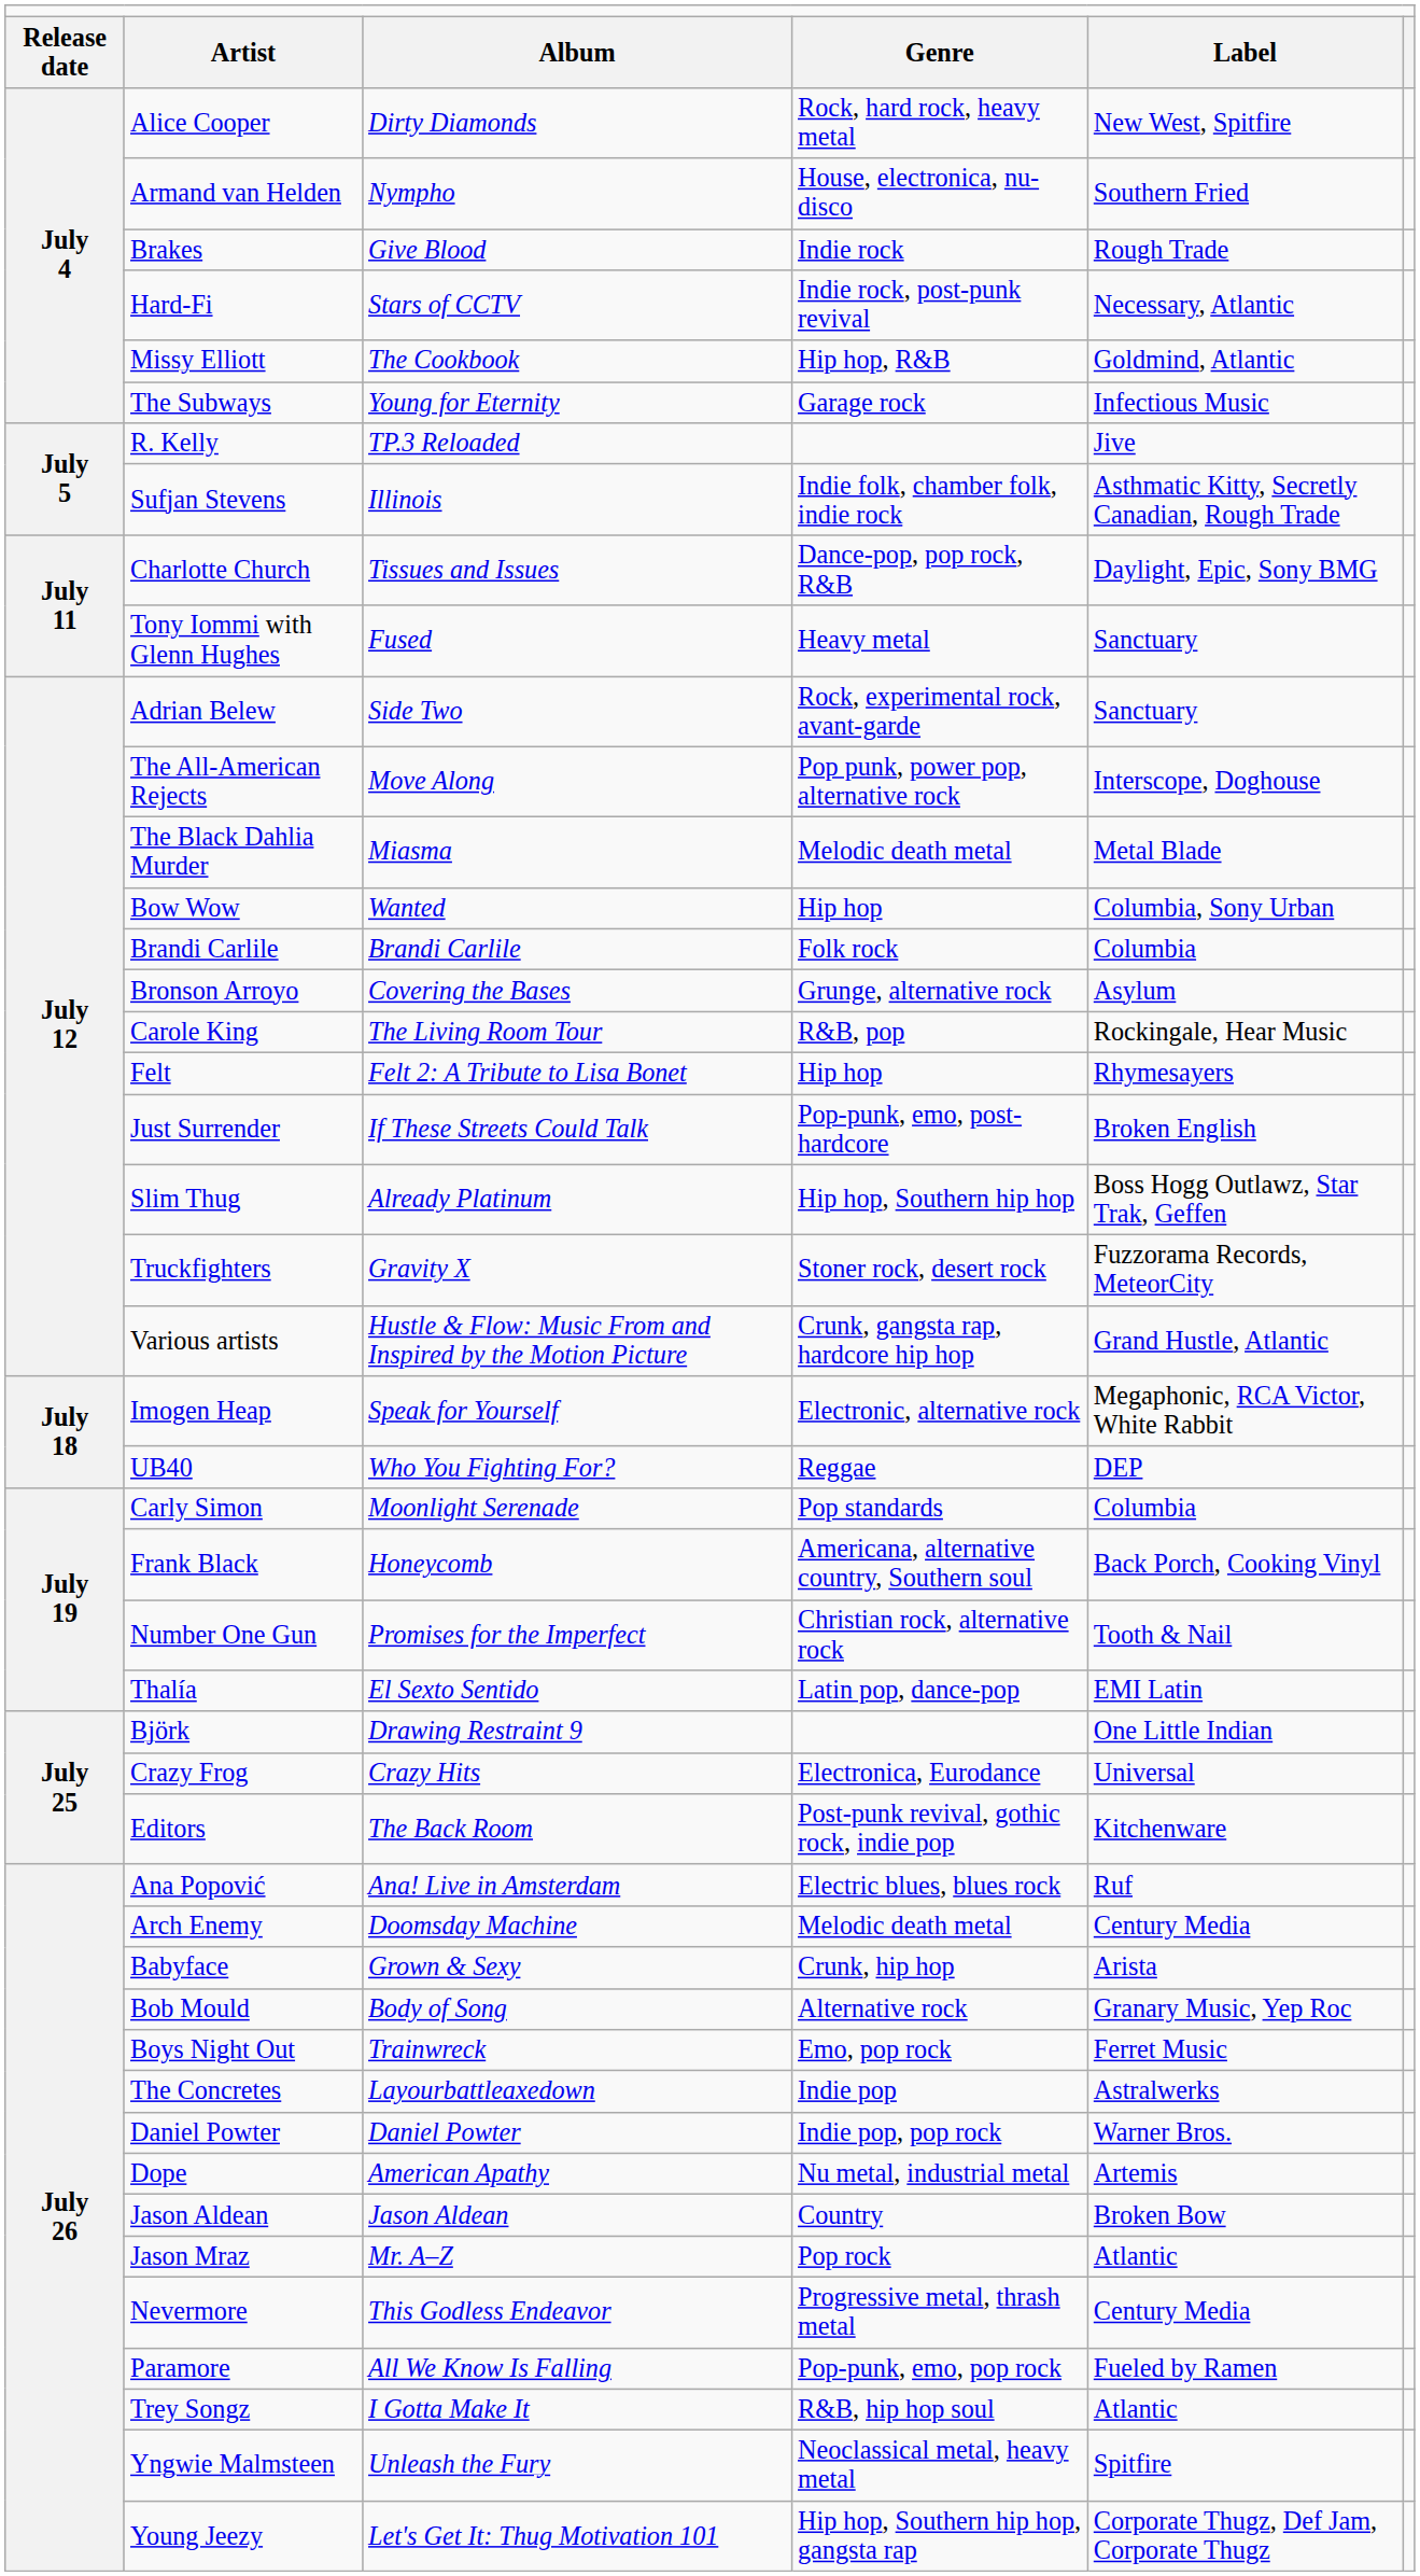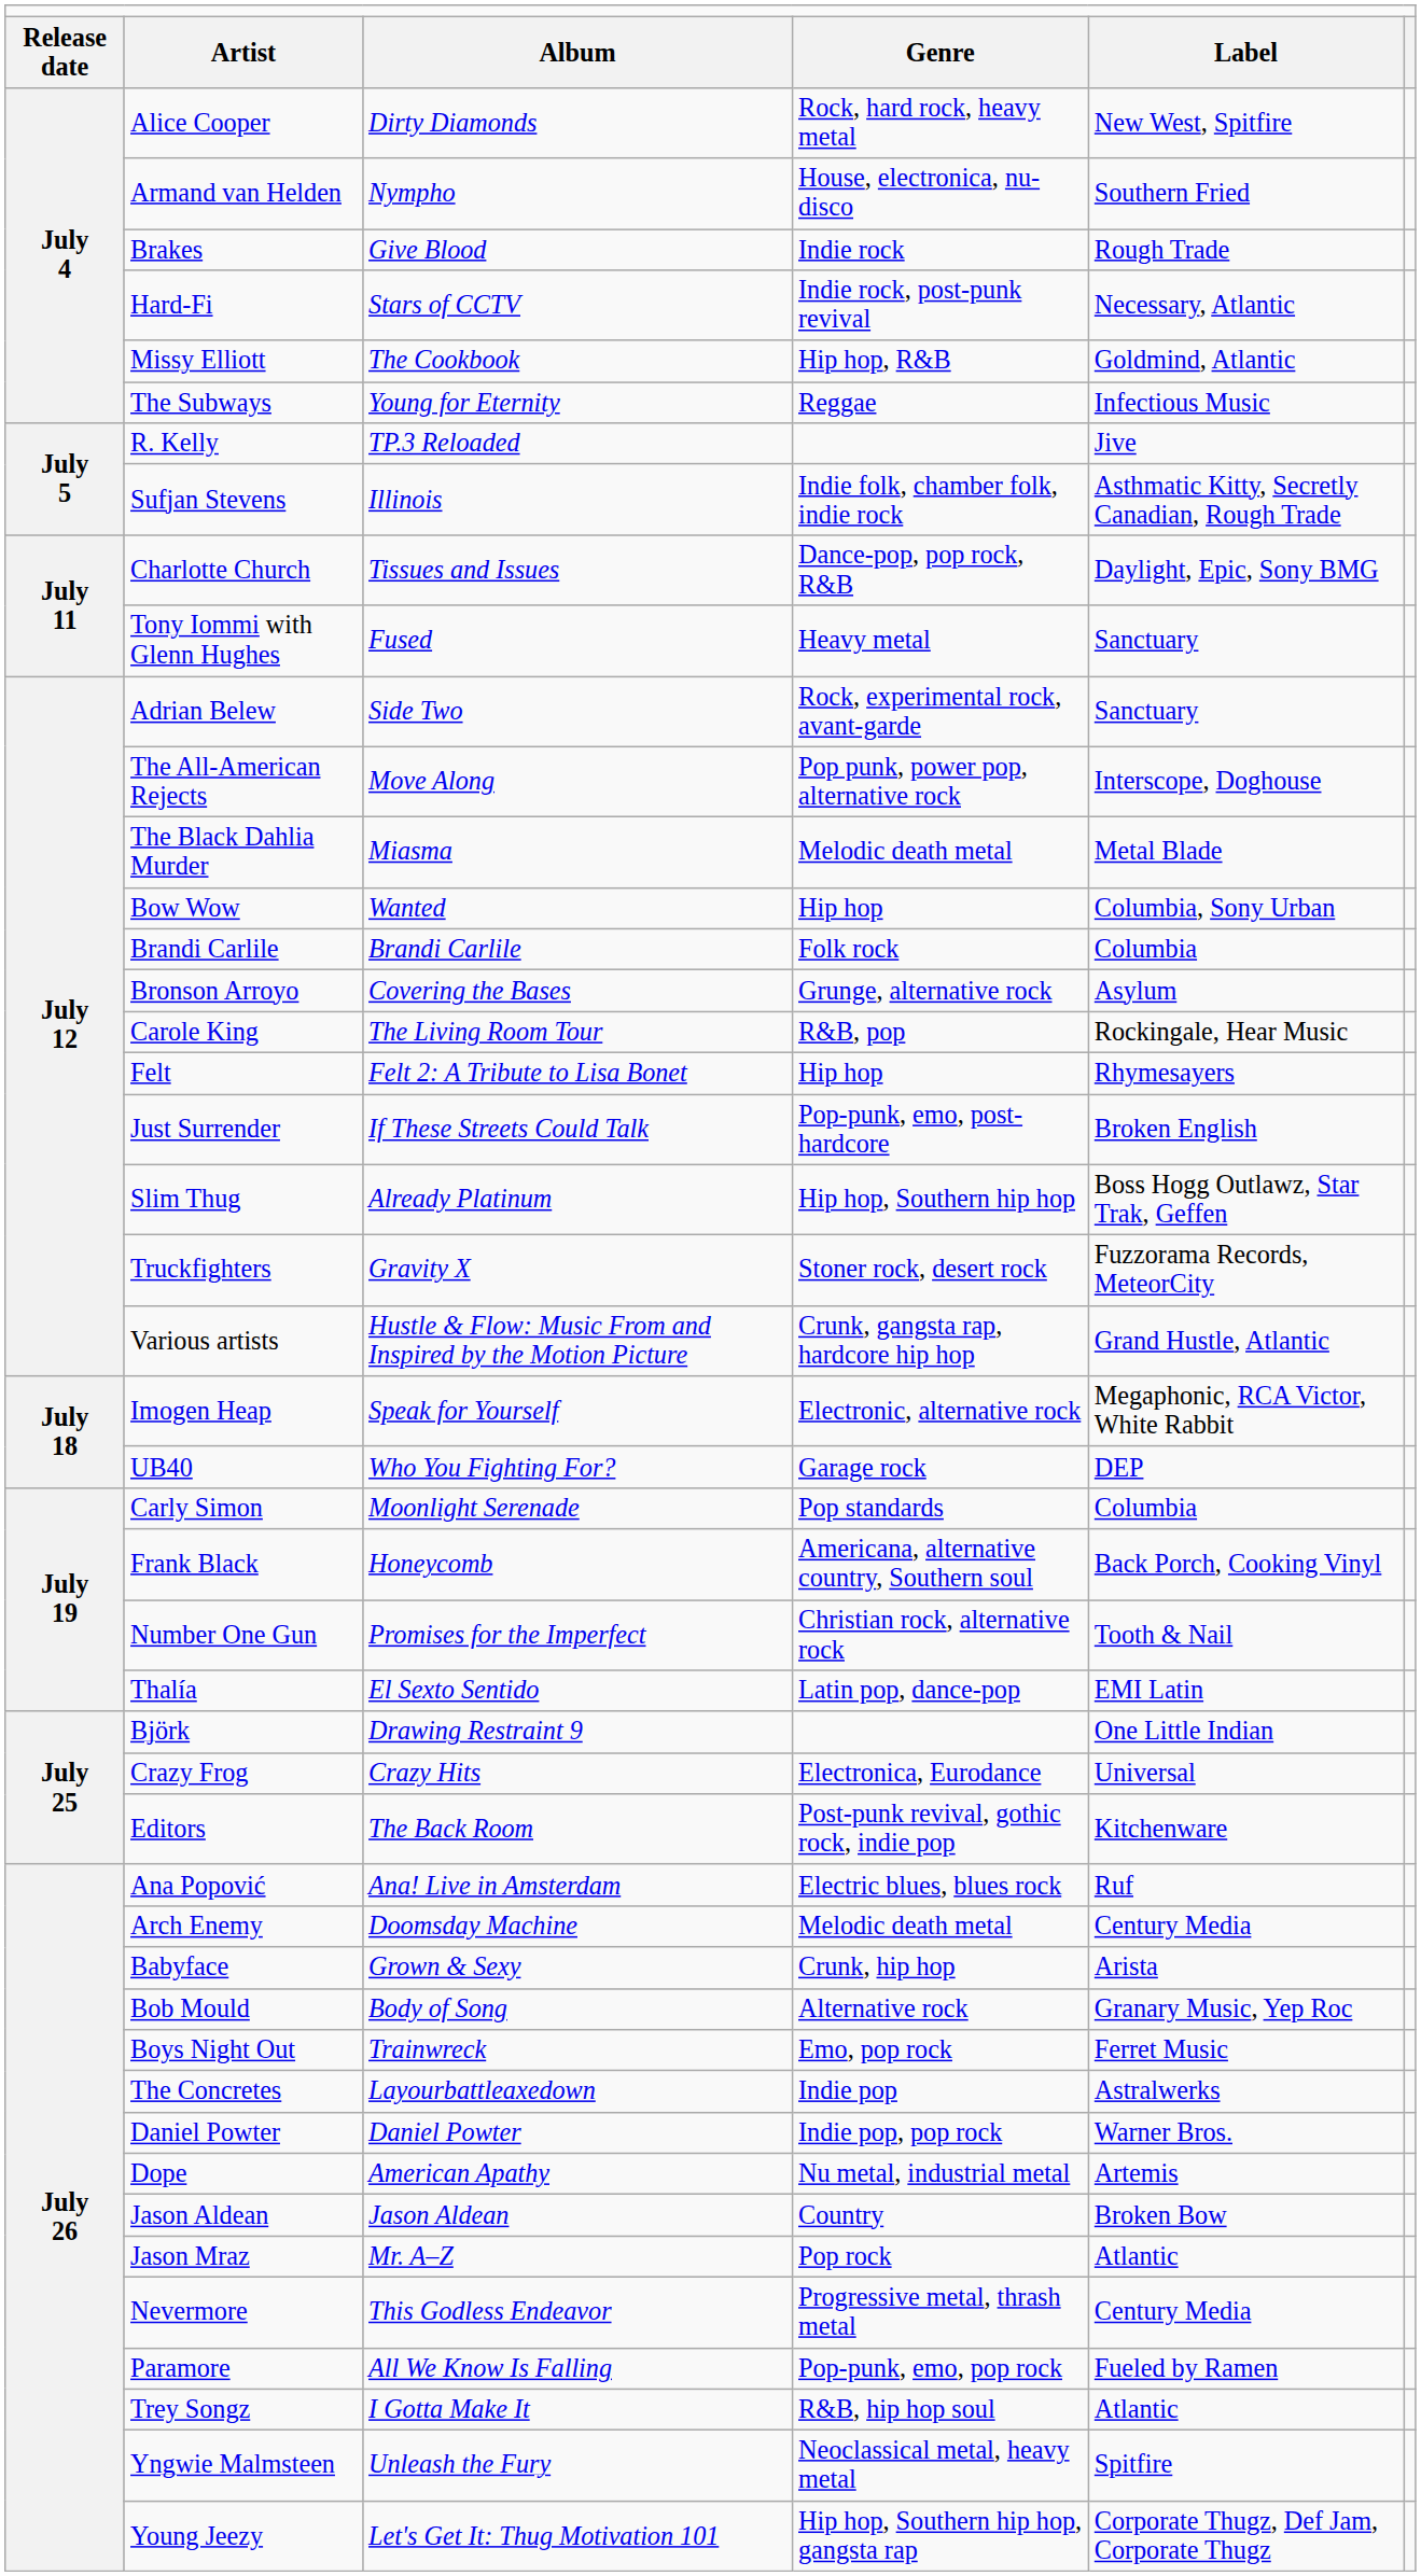The Subways | column 4: Garage rock -> Reggae
UB40 | column 4: Reggae -> Garage rock
